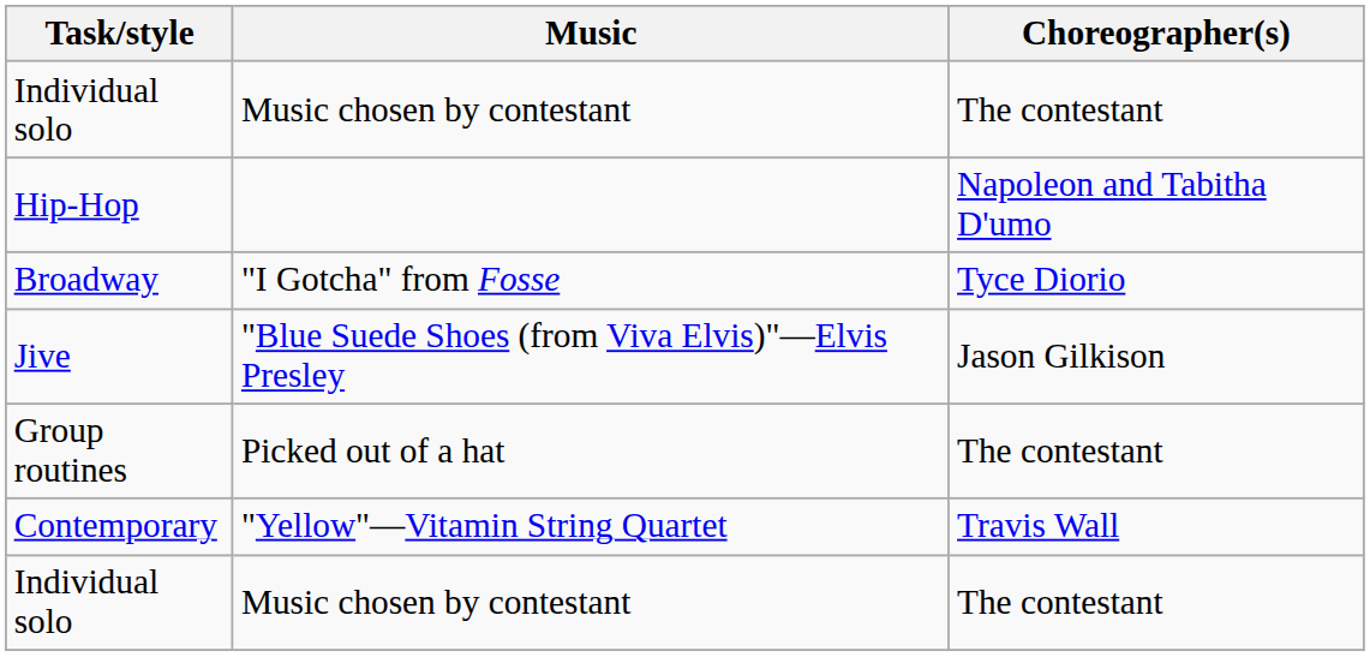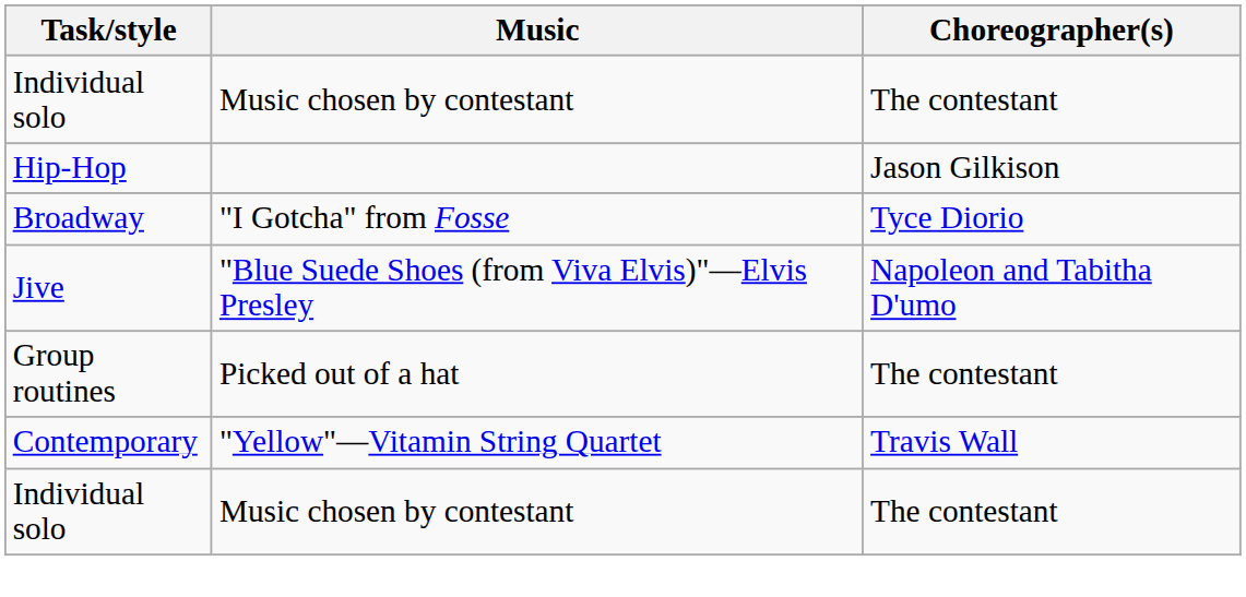Hip-Hop | Choreographer(s): Napoleon and Tabitha D'umo -> Jason Gilkison
Jive | Choreographer(s): Jason Gilkison -> Napoleon and Tabitha D'umo
